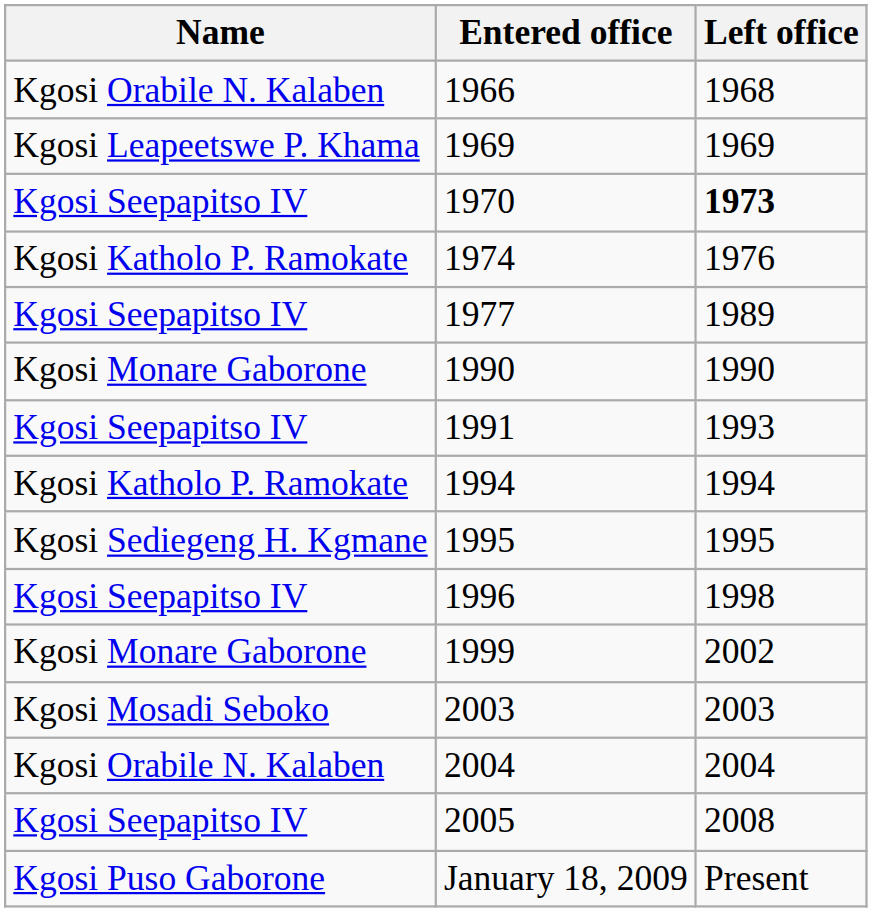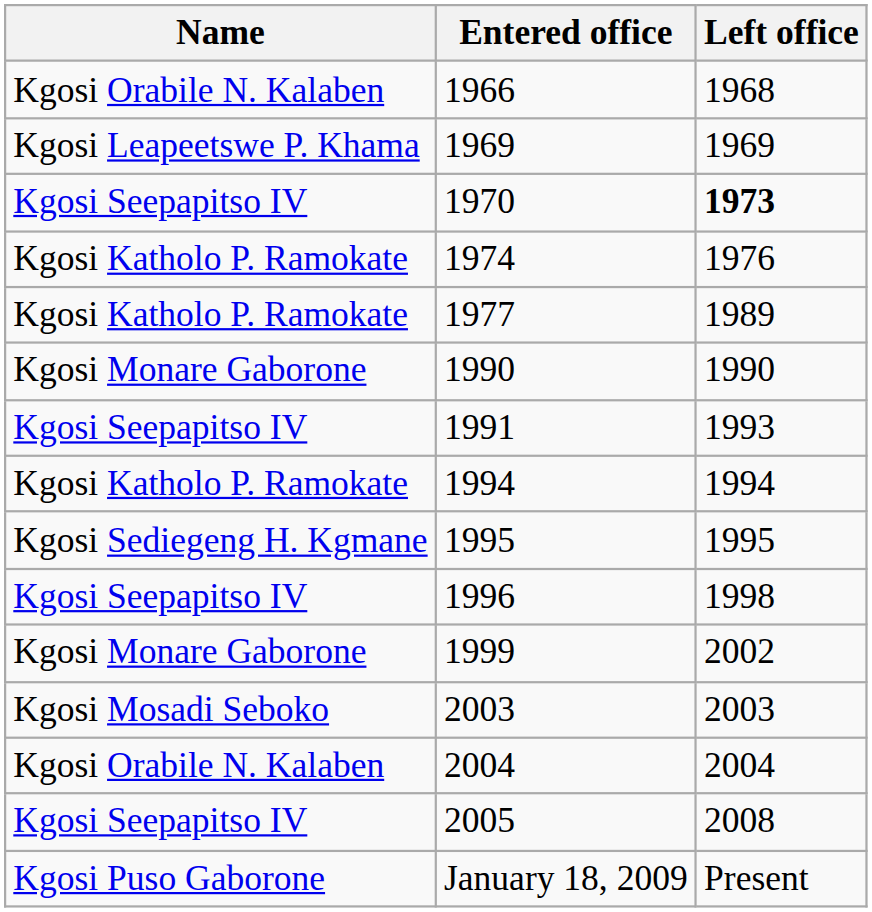1977 | Name: Kgosi Seepapitso IV -> Kgosi Katholo P. Ramokate
